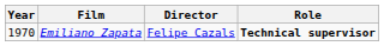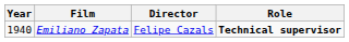Emiliano Zapata | Year: 1970 -> 1940
